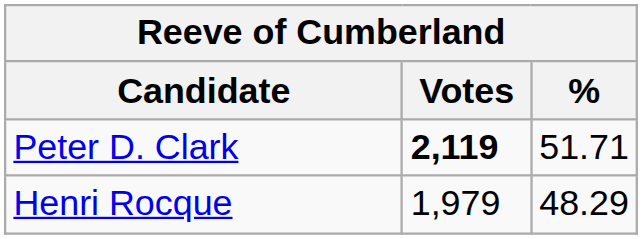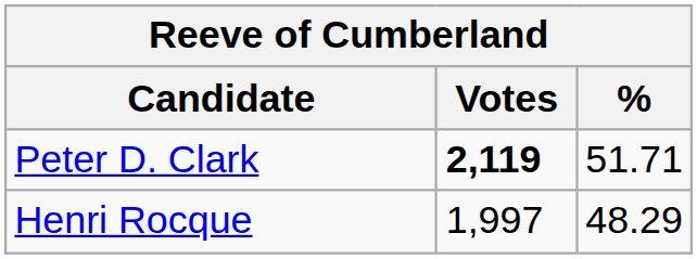Henri Rocque | Votes: 1,979 -> 1,997
